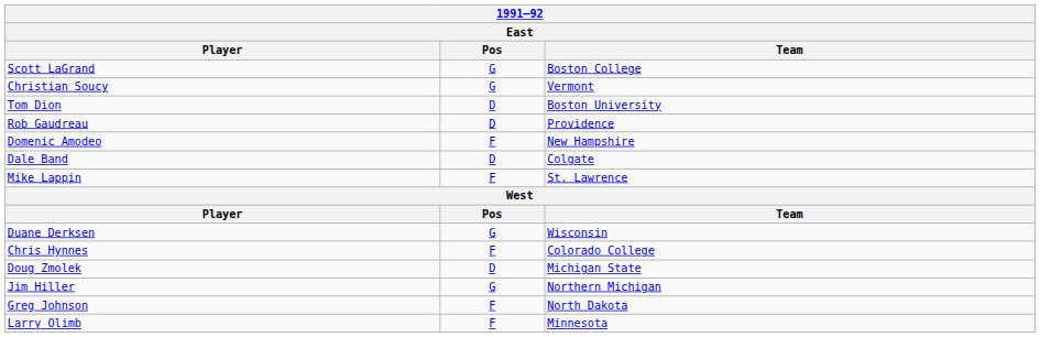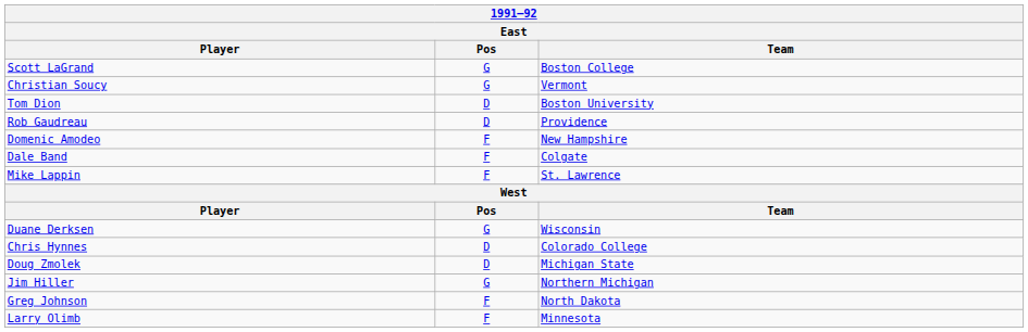Dale Band | Pos: D -> F
Chris Hynnes | Pos: F -> D
